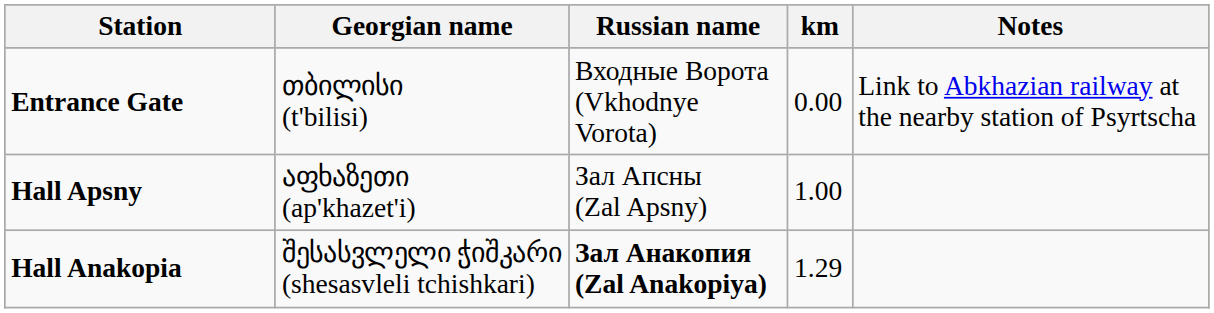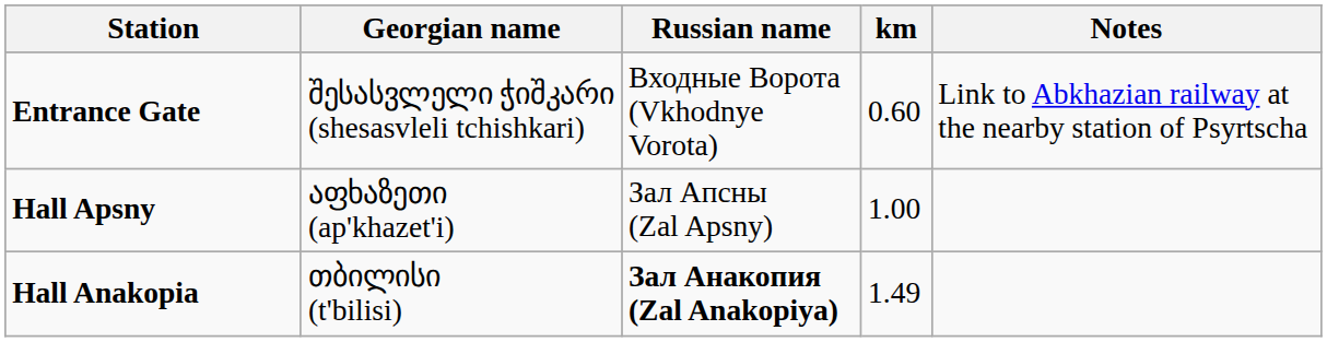Entrance Gate | Georgian name: თბილისი (t'bilisi) -> შესასვლელი ჭიშკარი (shesasvleli tchishkari)
Entrance Gate | km: 0.00 -> 0.60
Hall Anakopia | Georgian name: შესასვლელი ჭიშკარი (shesasvleli tchishkari) -> თბილისი (t'bilisi)
Hall Anakopia | km: 1.29 -> 1.49
